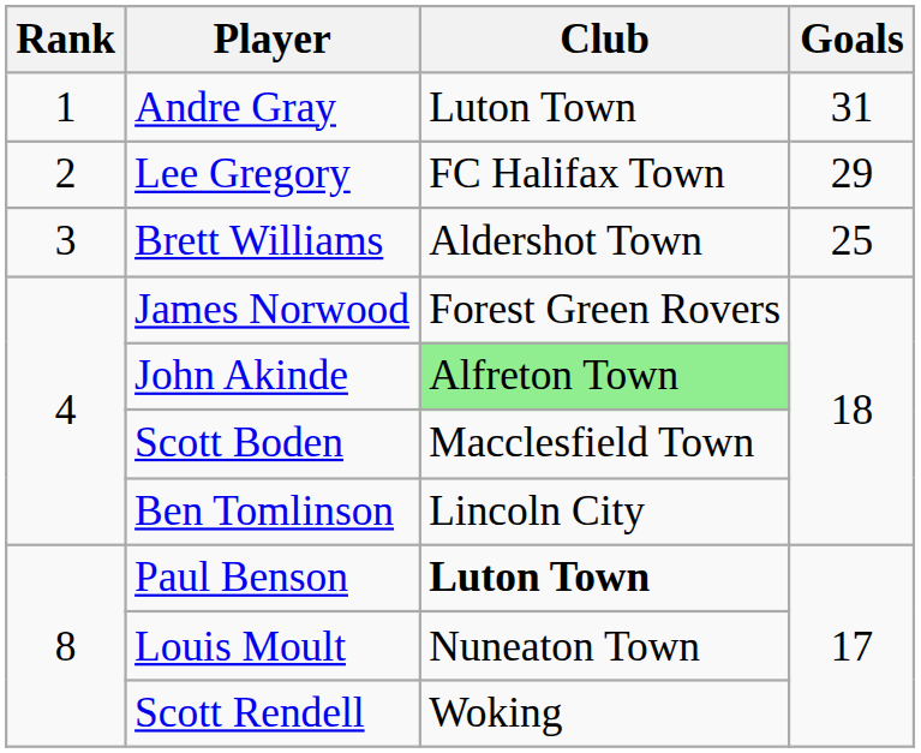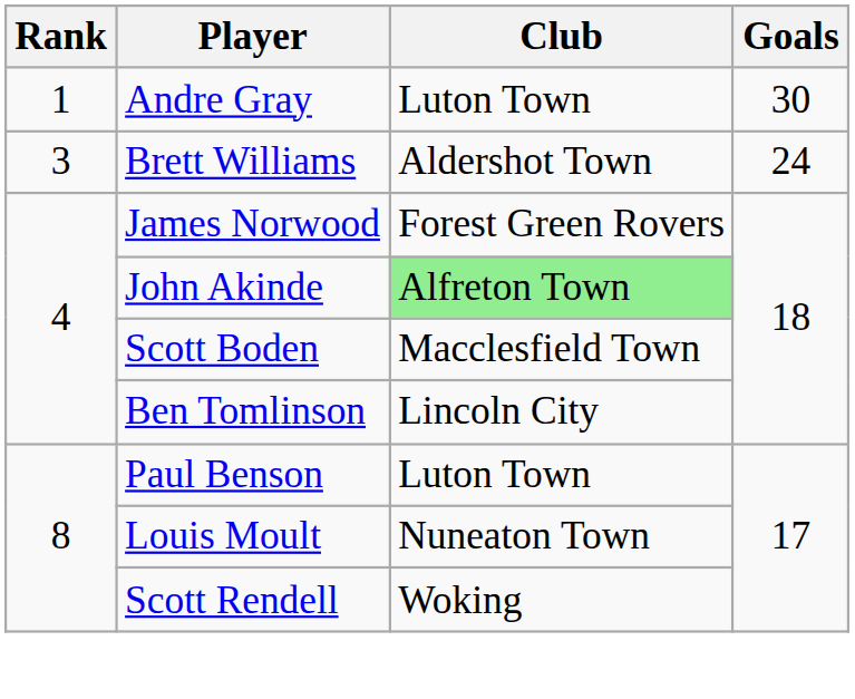Andre Gray | Goals: 31 -> 30
- row: 2 | Lee Gregory | FC Halifax Town | 29
Brett Williams | Goals: 25 -> 24
Paul Benson | Club: bold -> normal
